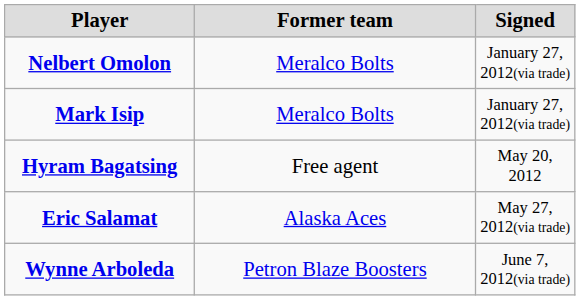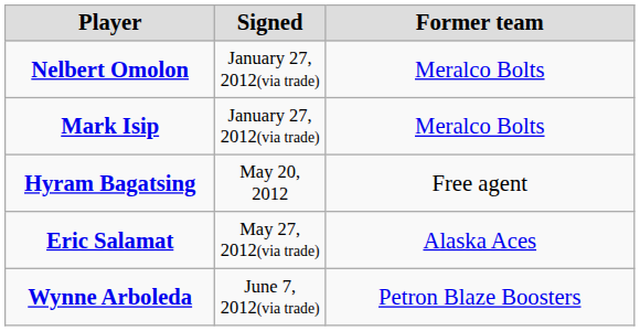columns swapped: Signed <-> Former team
